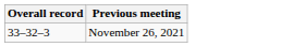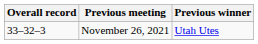+ column: Previous winner | Utah Utes
